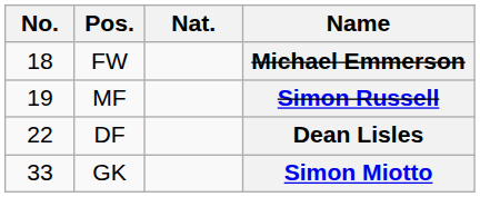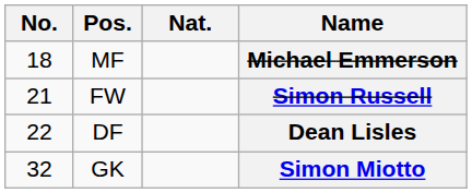Michael Emmerson | Pos.: FW -> MF
Simon Russell | No.: 19 -> 21
Simon Russell | Pos.: MF -> FW
Simon Miotto | No.: 33 -> 32
